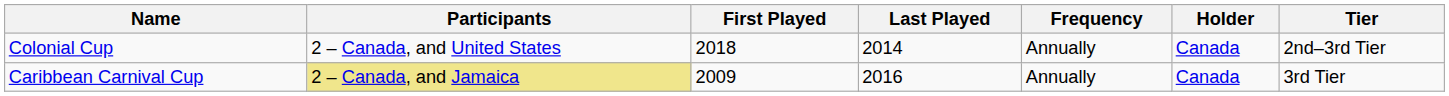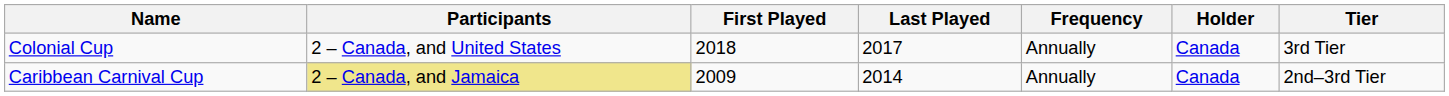Colonial Cup | Last Played: 2014 -> 2017
Colonial Cup | Tier: 2nd–3rd Tier -> 3rd Tier
Caribbean Carnival Cup | Last Played: 2016 -> 2014
Caribbean Carnival Cup | Tier: 3rd Tier -> 2nd–3rd Tier
